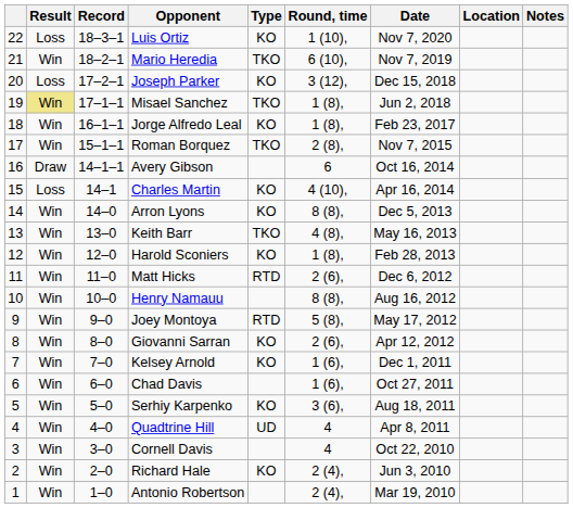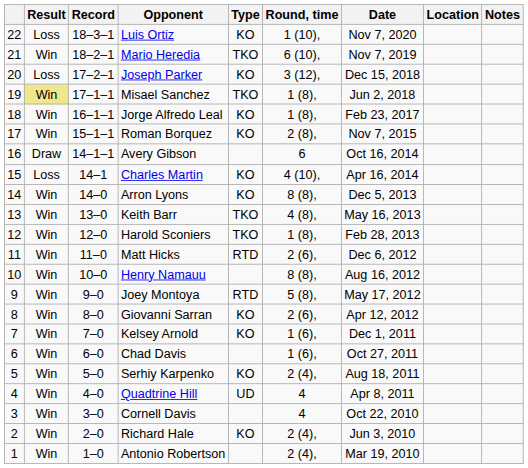Roman Borquez | Type: TKO -> KO
Harold Sconiers | Type: KO -> TKO
Serhiy Karpenko | Round, time: 3 (6), -> 2 (4),
